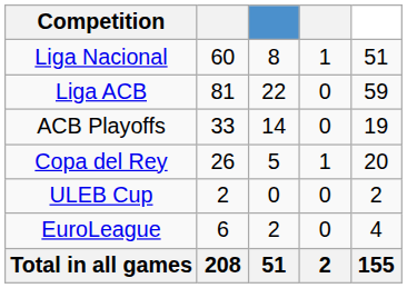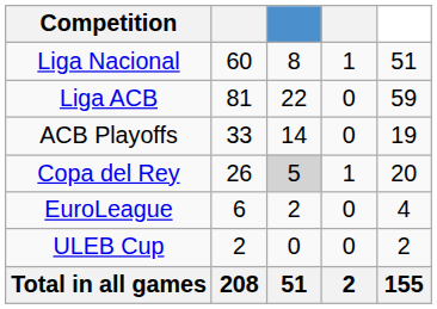Copa del Rey | column 3: no background -> lightgrey background
rows swapped: EuroLeague <-> ULEB Cup
